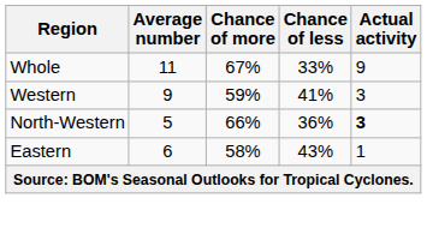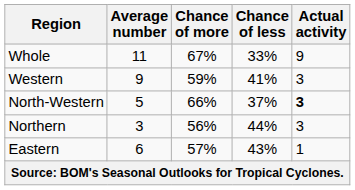North-Western | Chance of less: 36% -> 37%
+ row: Northern | 3 | 56% | 44% | 3
Eastern | Chance of more: 58% -> 57%
